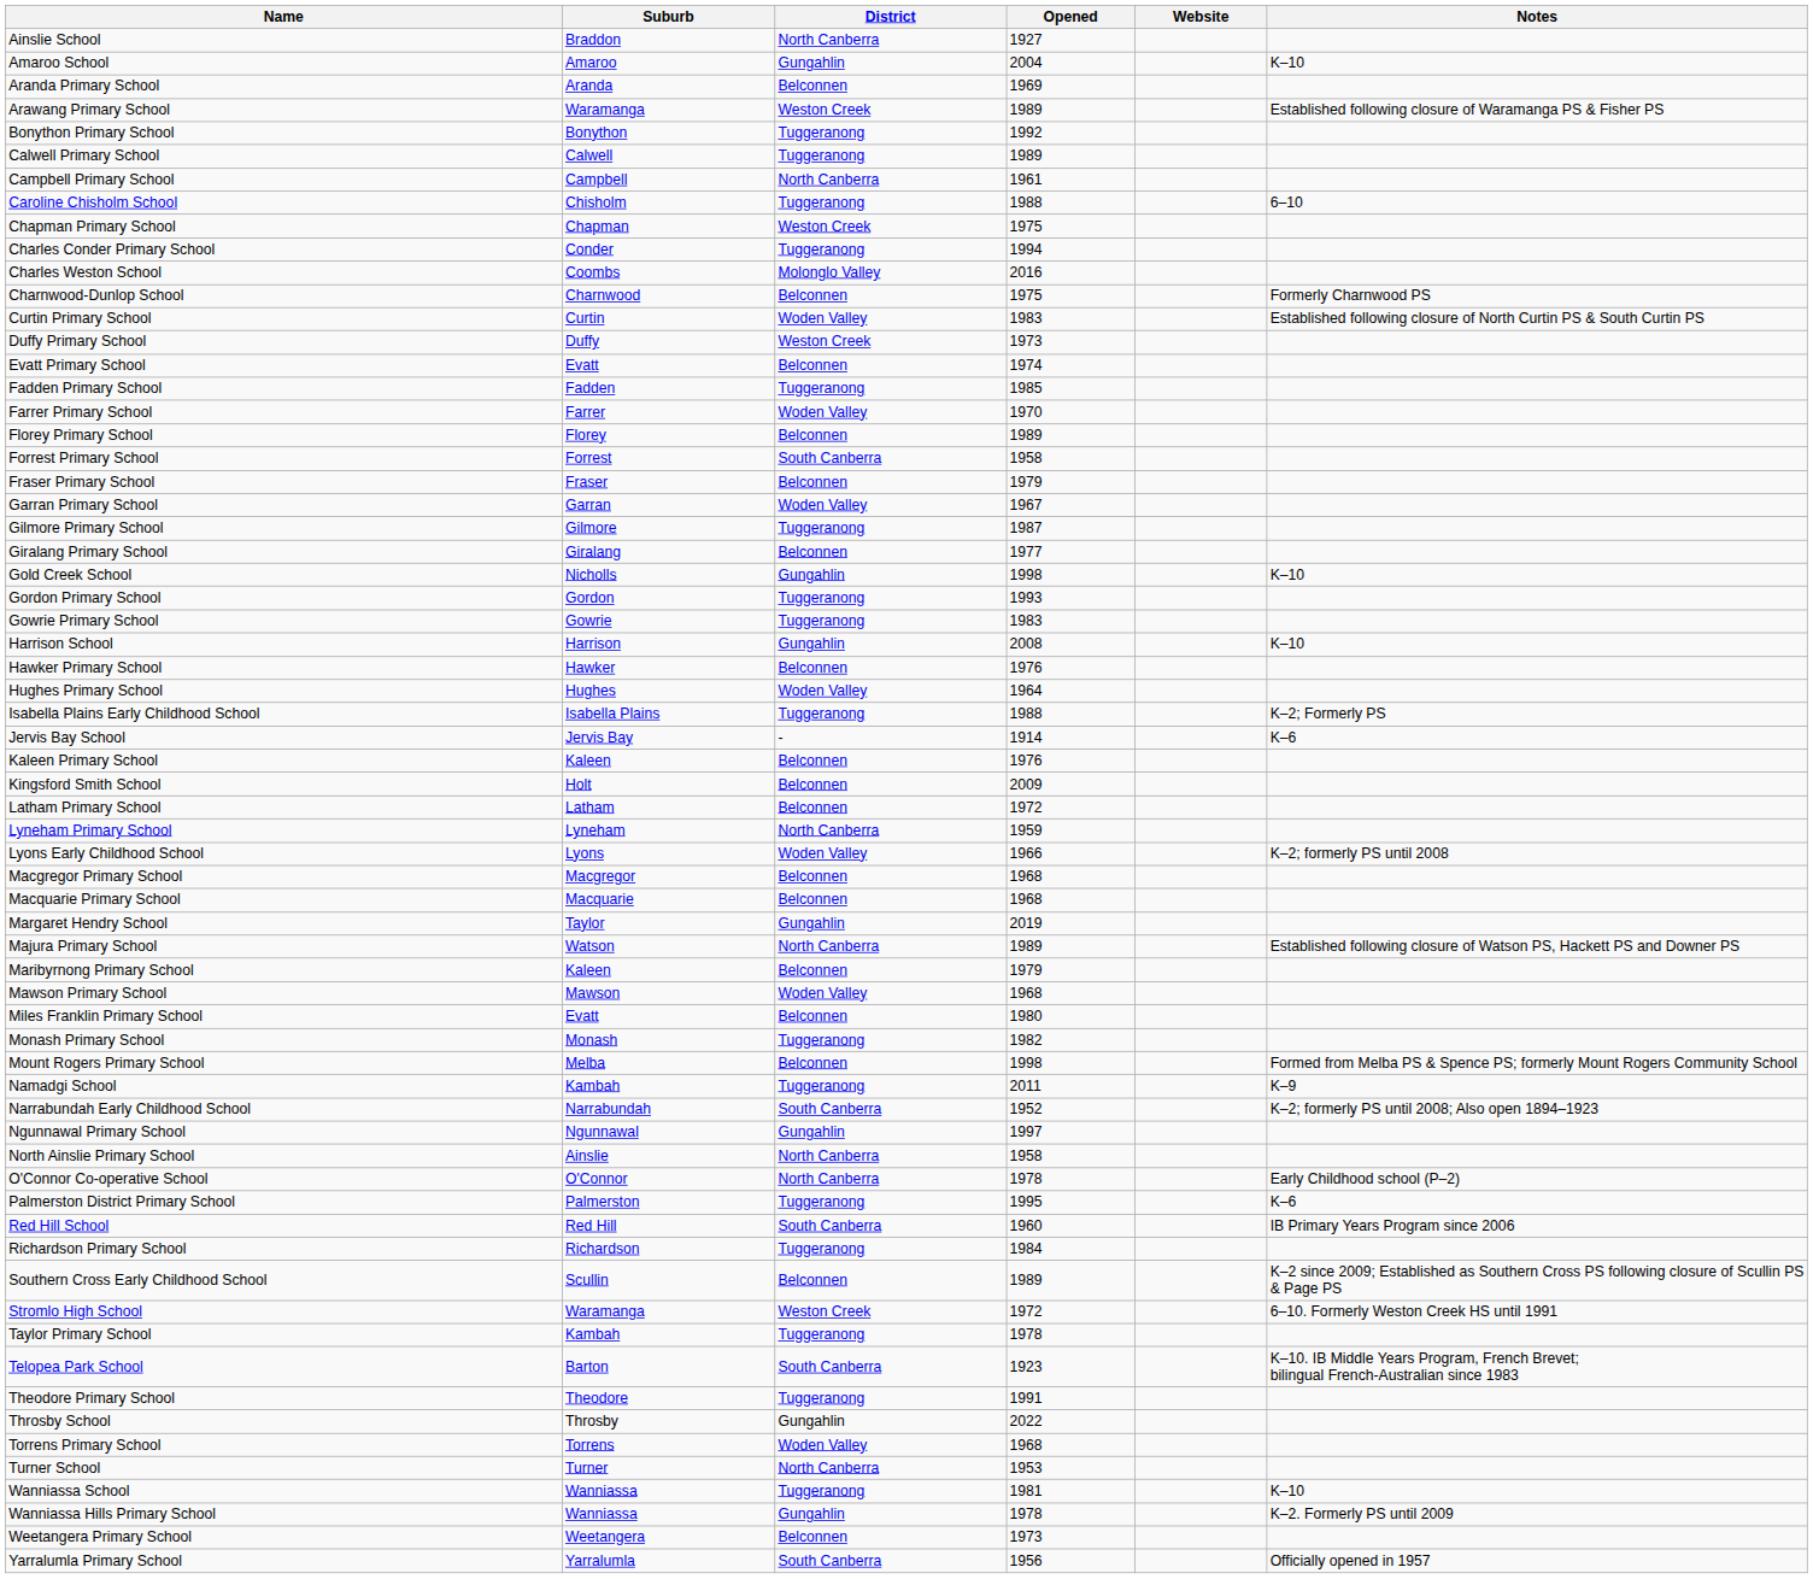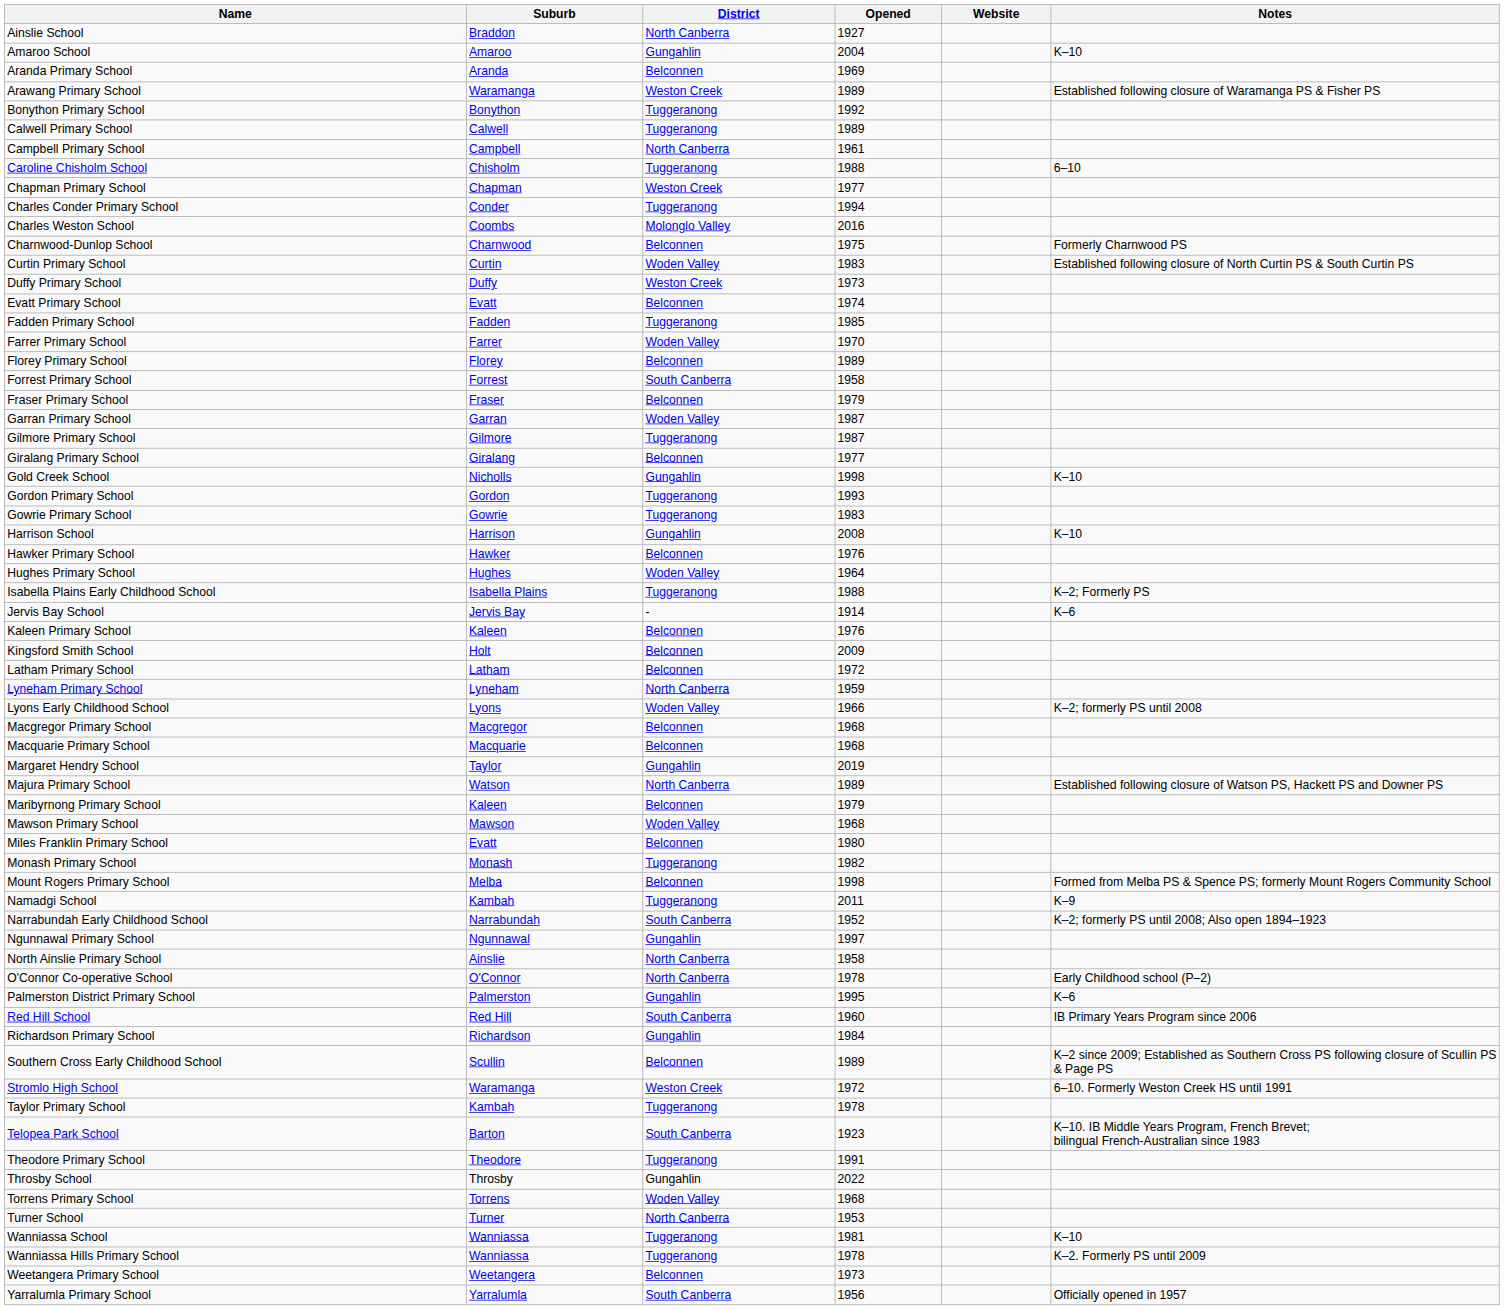Chapman Primary School | Opened: 1975 -> 1977
Garran Primary School | Opened: 1967 -> 1987
Palmerston District Primary School | District: Tuggeranong -> Gungahlin
Richardson Primary School | District: Tuggeranong -> Gungahlin
Wanniassa Hills Primary School | District: Gungahlin -> Tuggeranong
